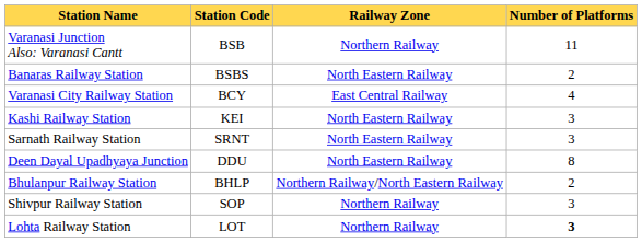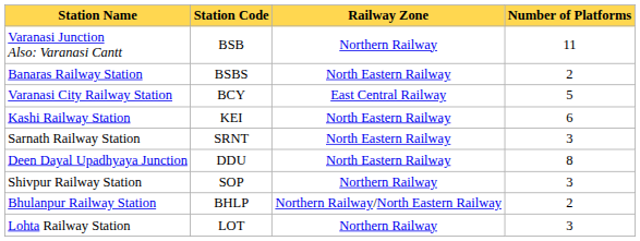Varanasi City Railway Station | Number of Platforms: 4 -> 5
Kashi Railway Station | Number of Platforms: 3 -> 6
rows swapped: Shivpur Railway Station <-> Bhulanpur Railway Station
Lohta Railway Station | Number of Platforms: bold -> normal
